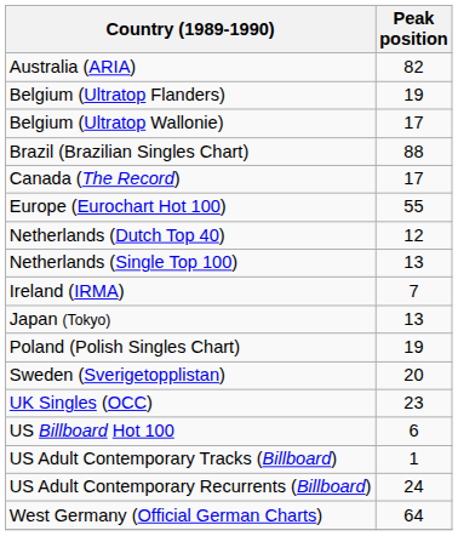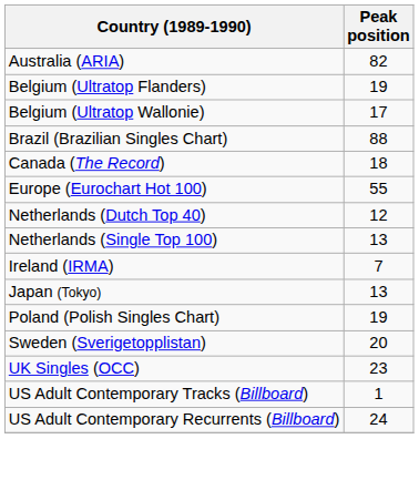Canada (The Record) | Peak position: 17 -> 18
- row: US Billboard Hot 100 | 6
- row: West Germany (Official German Charts) | 64
